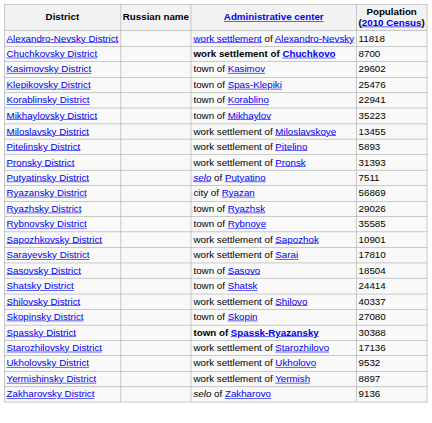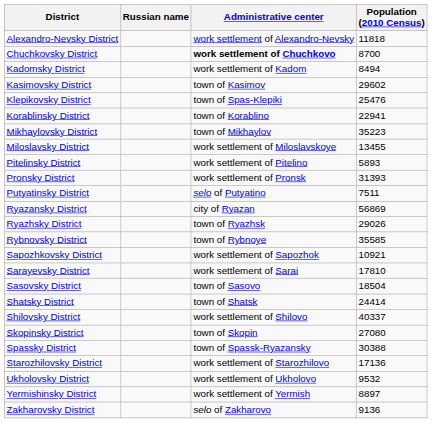+ row: Kadomsky District | work settlement of Kadom | 8494
Sapozhkovsky District | Population (2010 Census): 10901 -> 10921
Spassky District | Administrative center: bold -> normal
